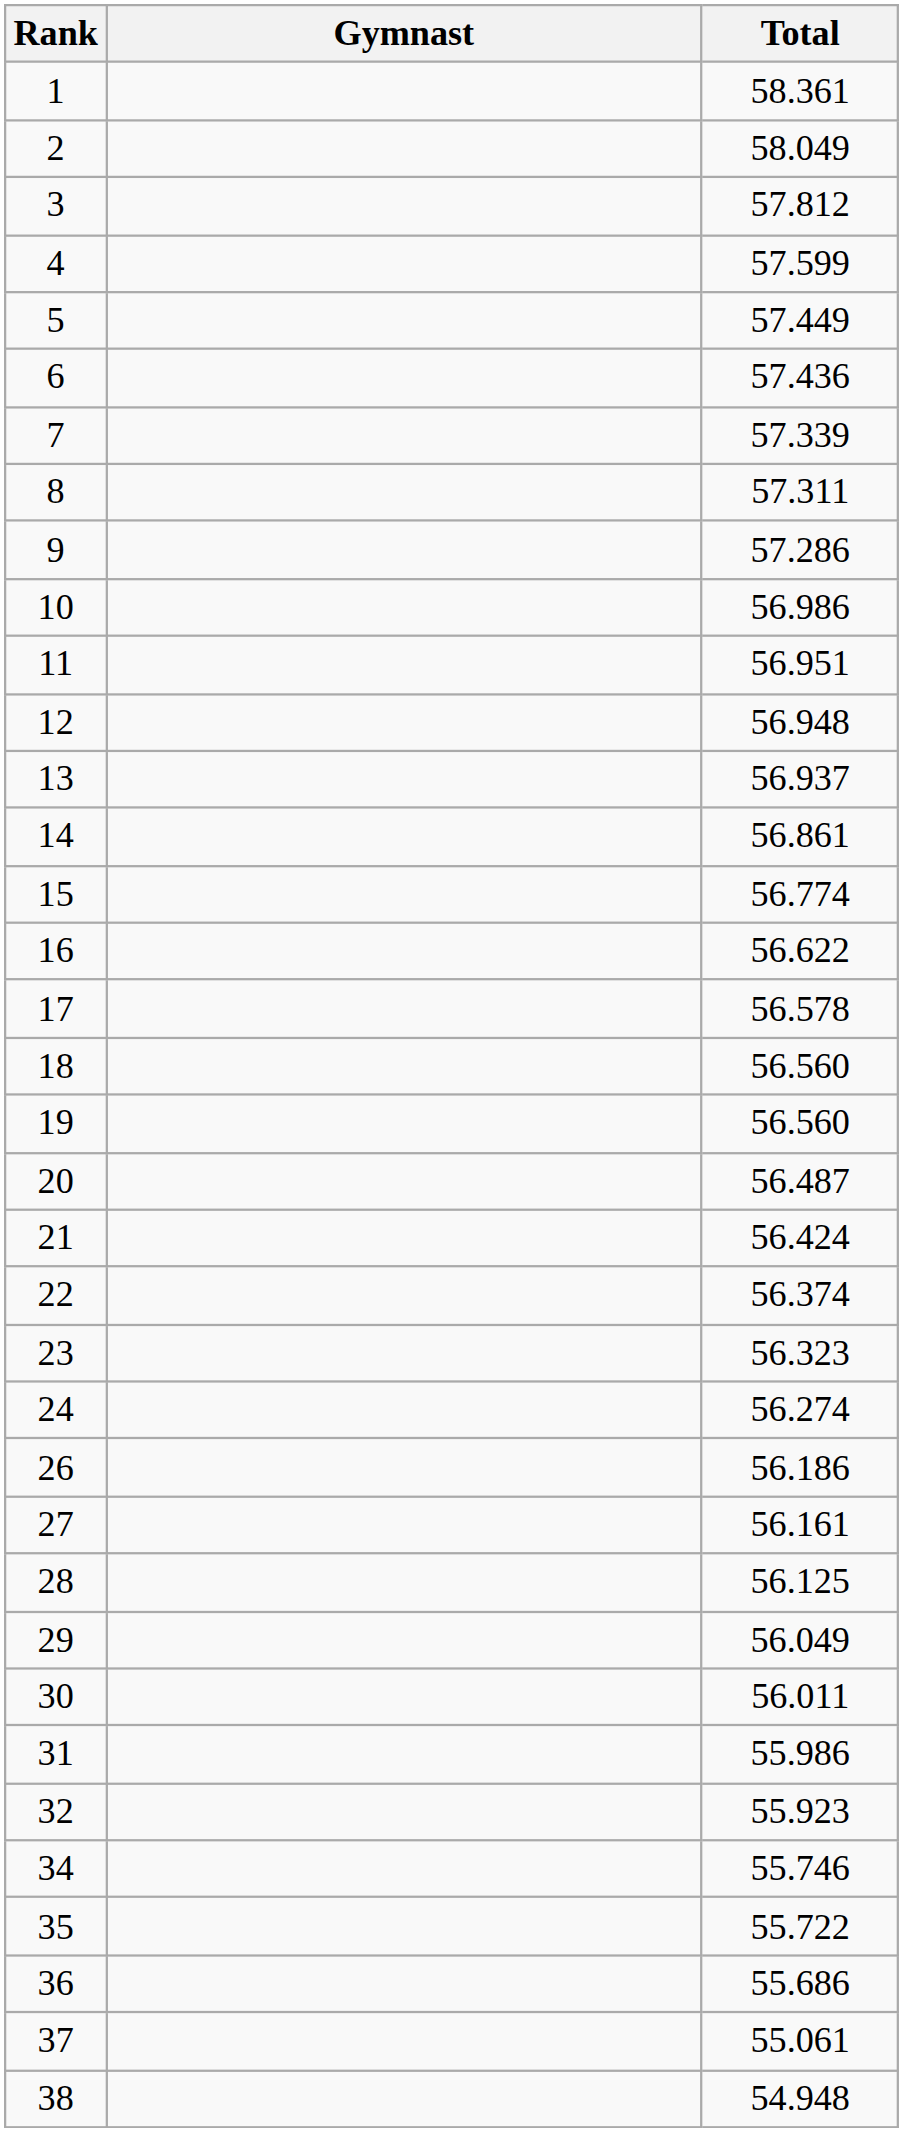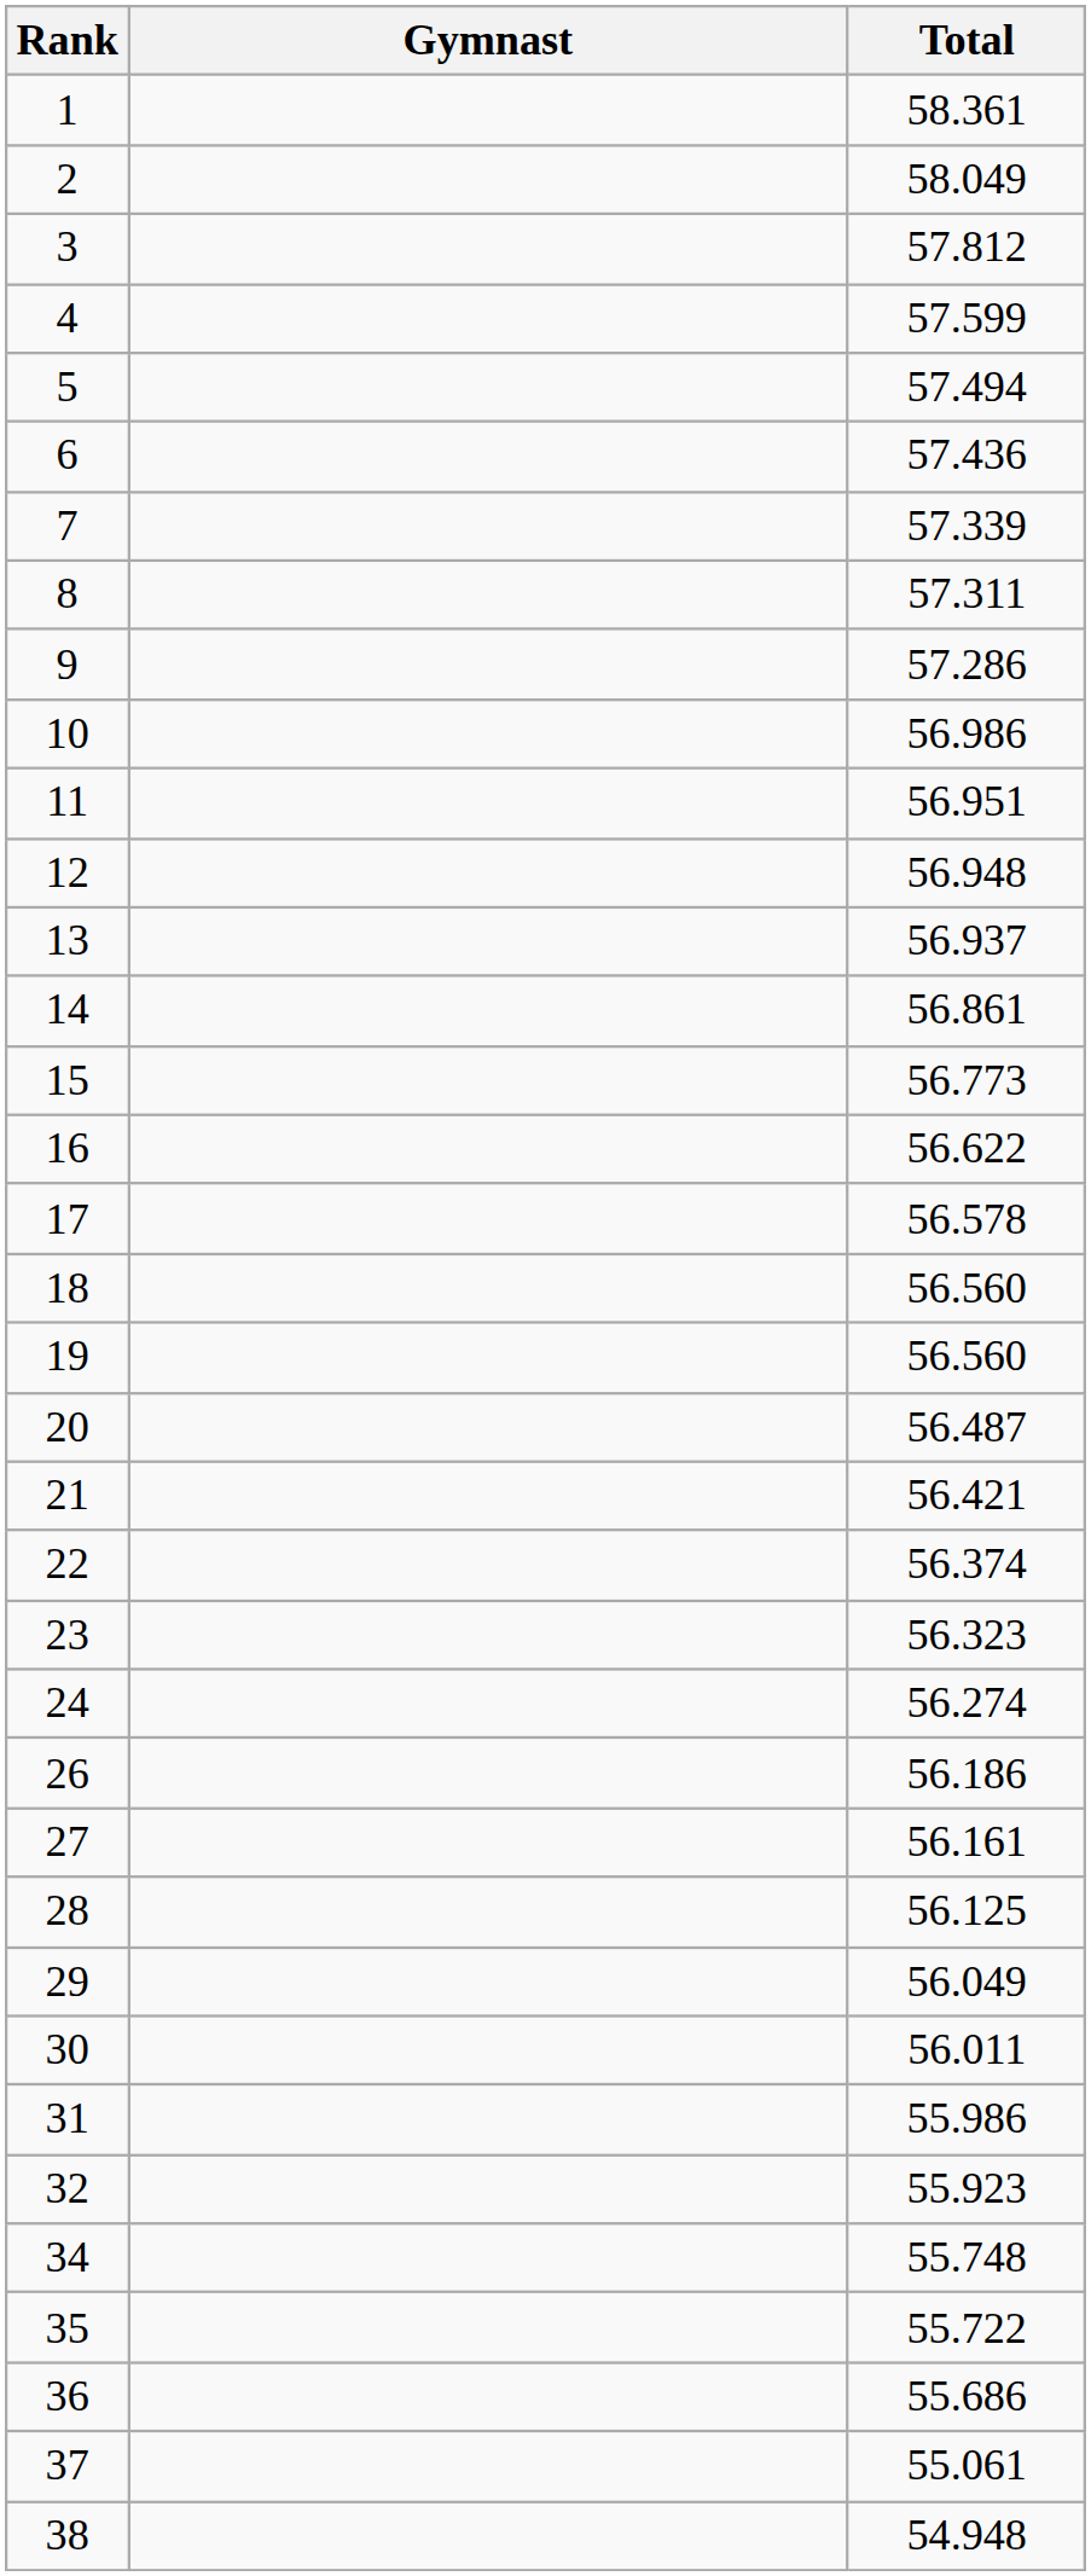5 | Total: 57.449 -> 57.494
15 | Total: 56.774 -> 56.773
21 | Total: 56.424 -> 56.421
34 | Total: 55.746 -> 55.748
